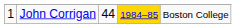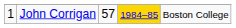John Corrigan | column 3: 44 -> 57
